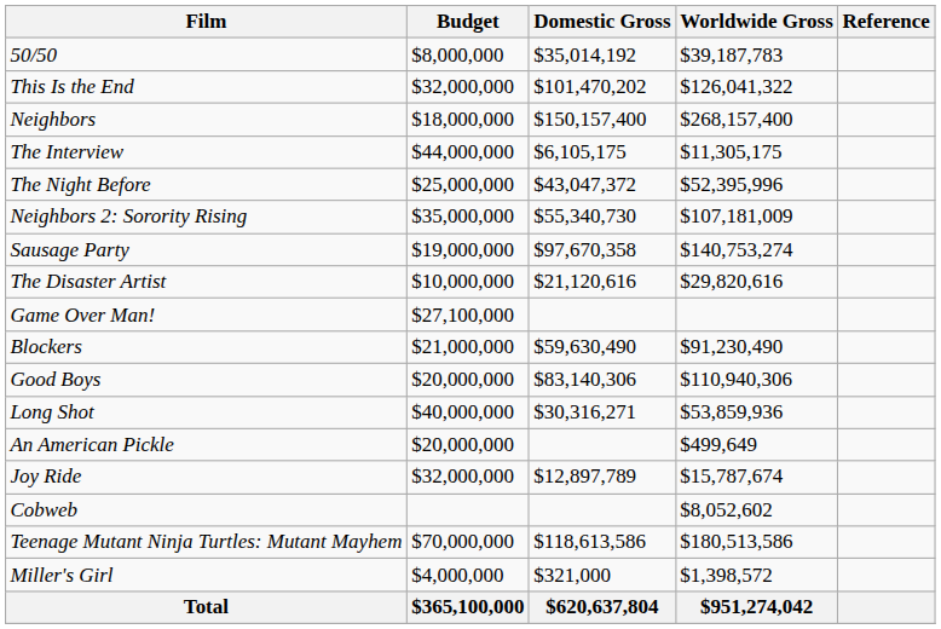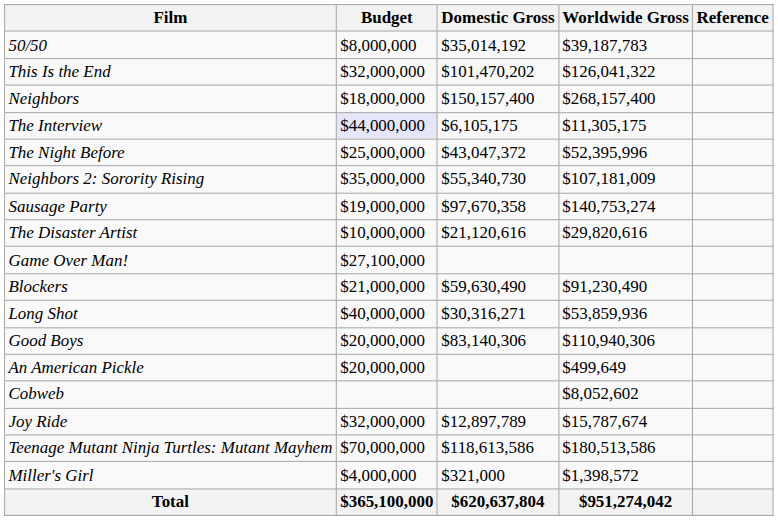The Interview | Budget: no background -> lavender background
rows swapped: Long Shot <-> Good Boys
rows swapped: Joy Ride <-> Cobweb
